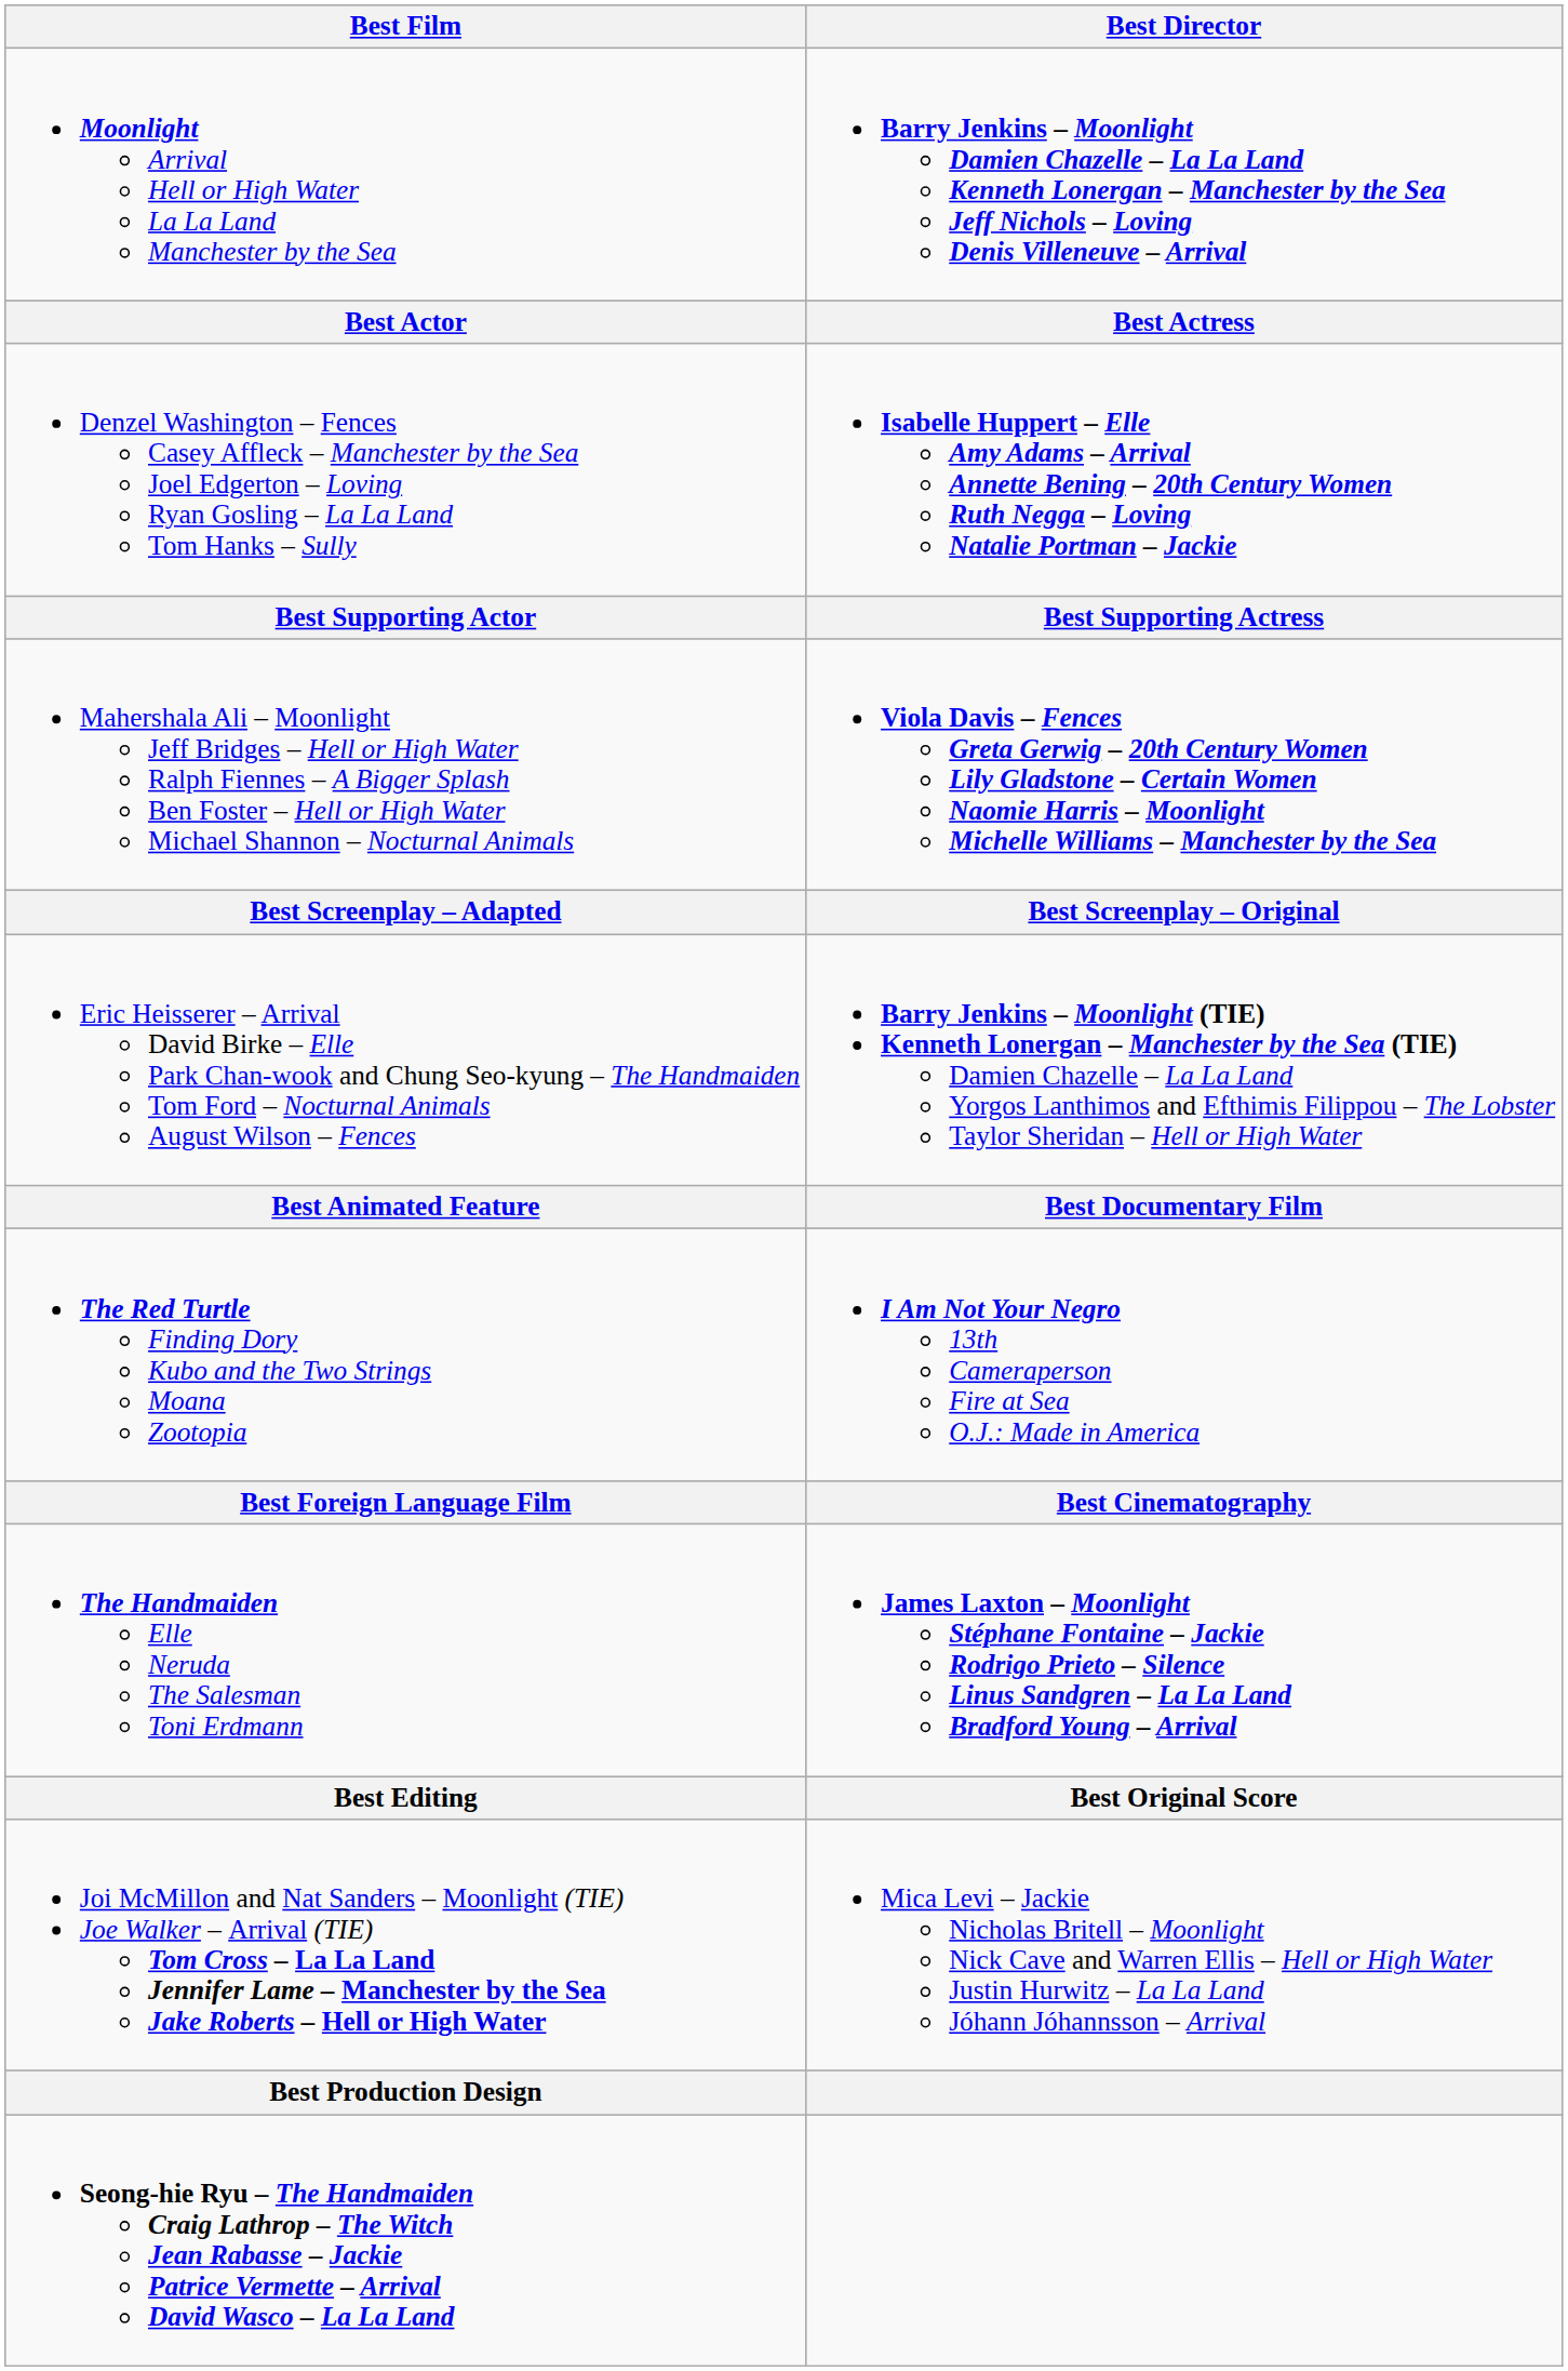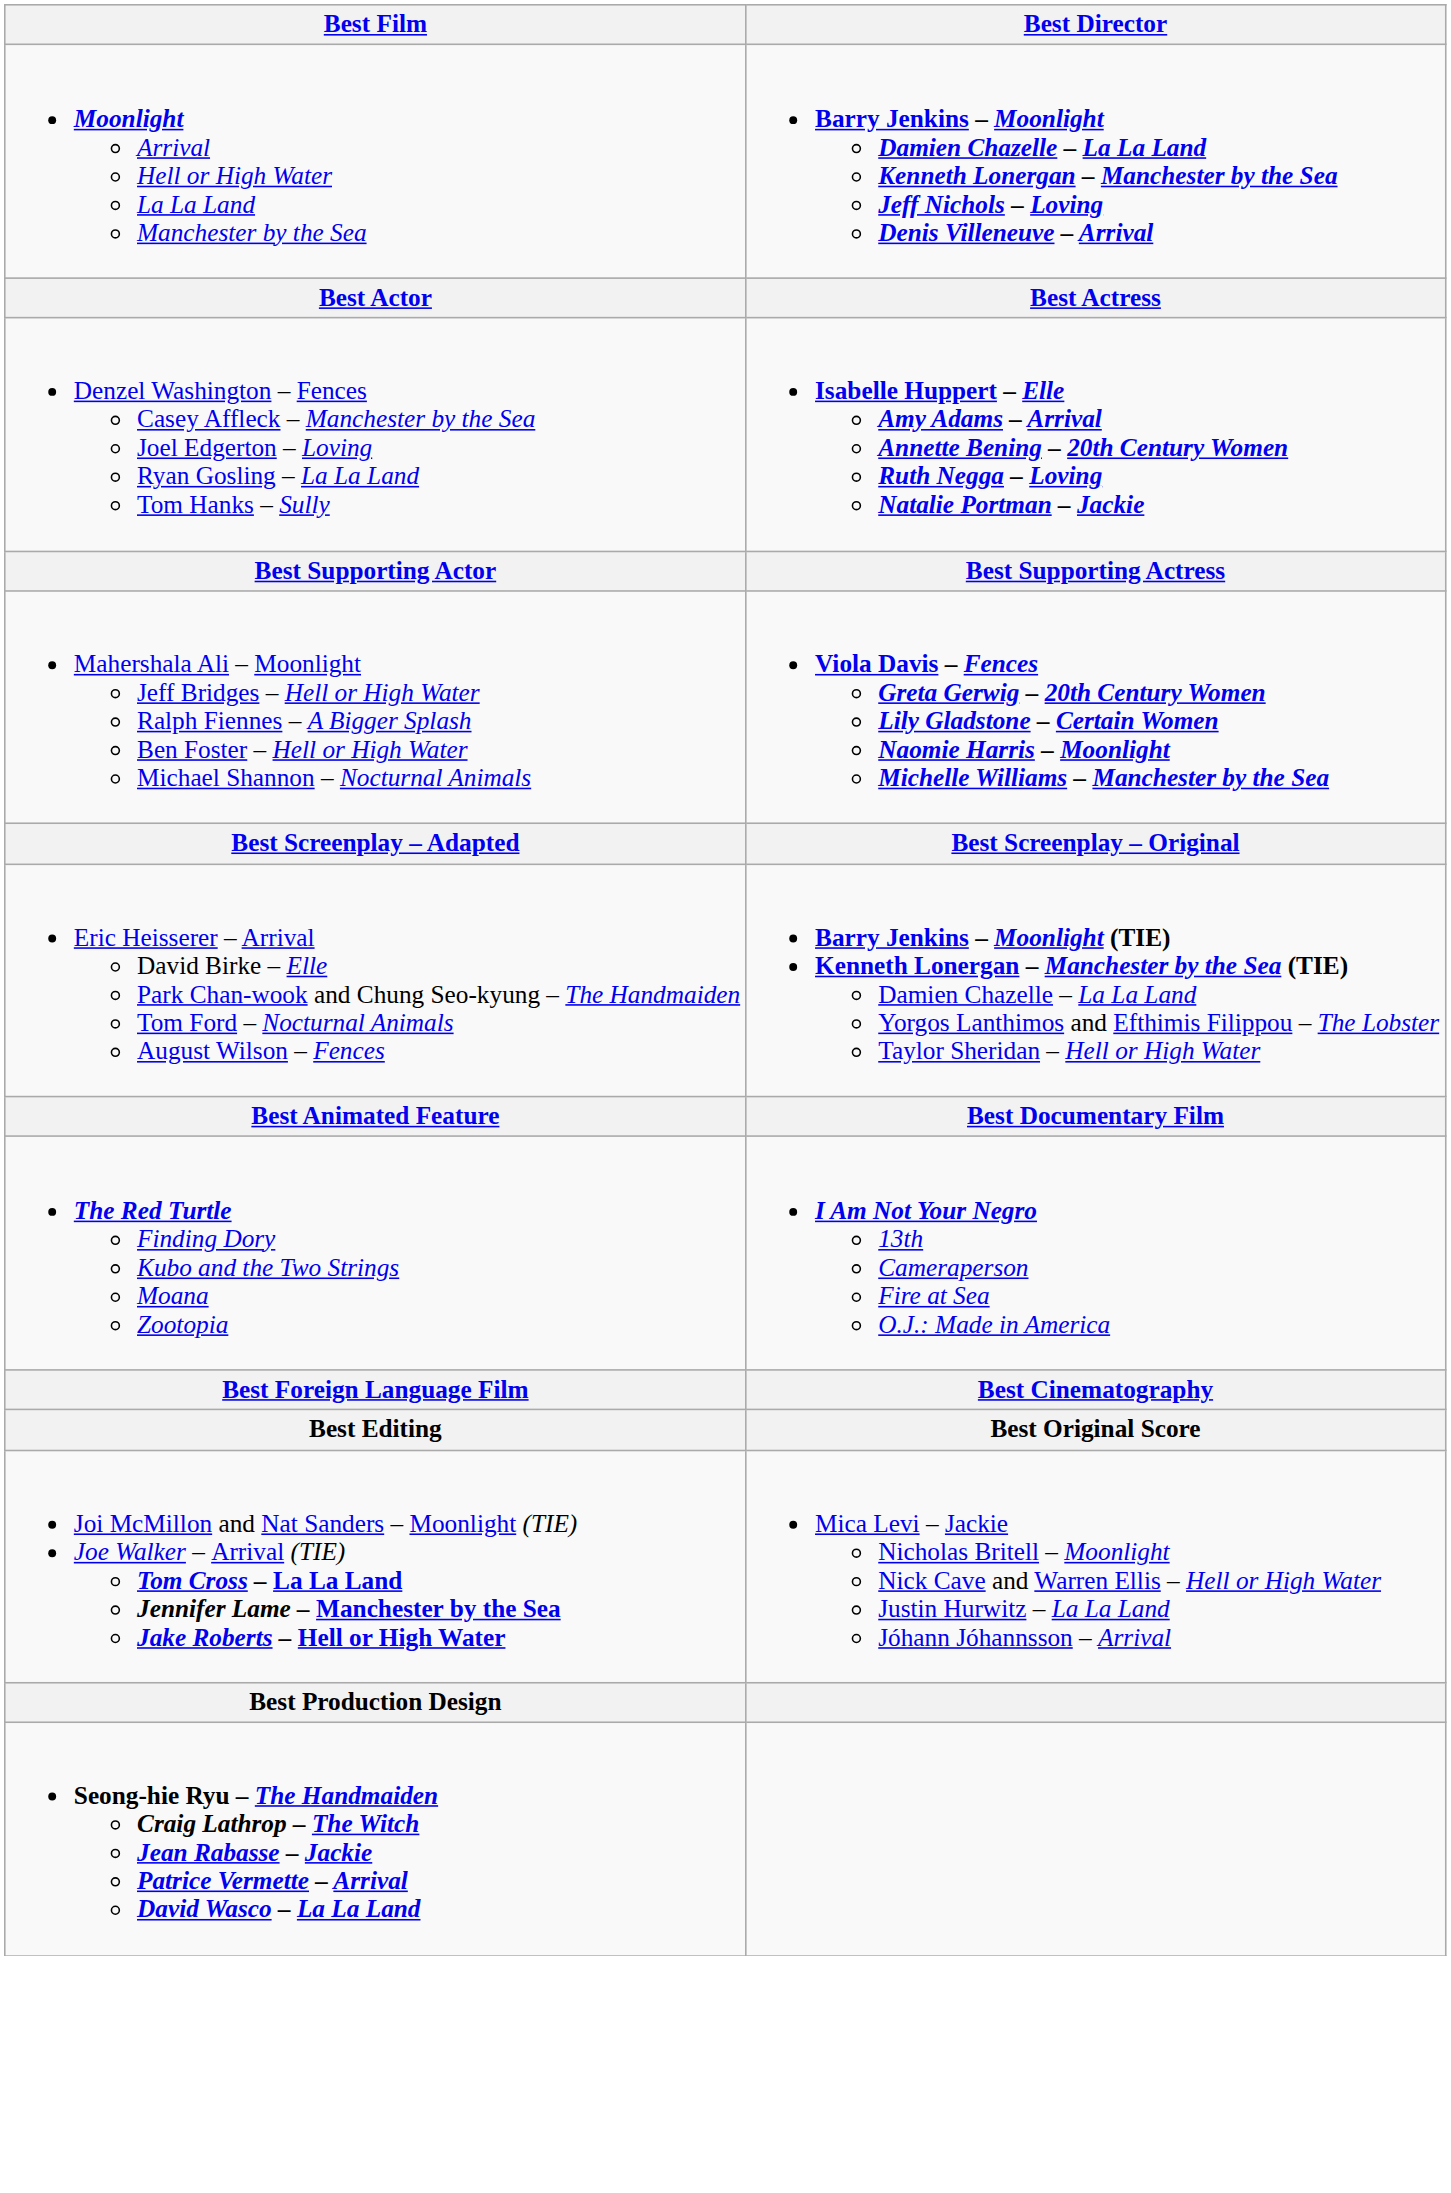- row: The Handmaiden Elle Neruda The Salesman Toni Erdmann | James Laxton – Moonlight Stéphane Fontaine – Jackie Rodrigo Prieto – Silence Linus Sandgren – La La Land Bradford Young – Arrival
